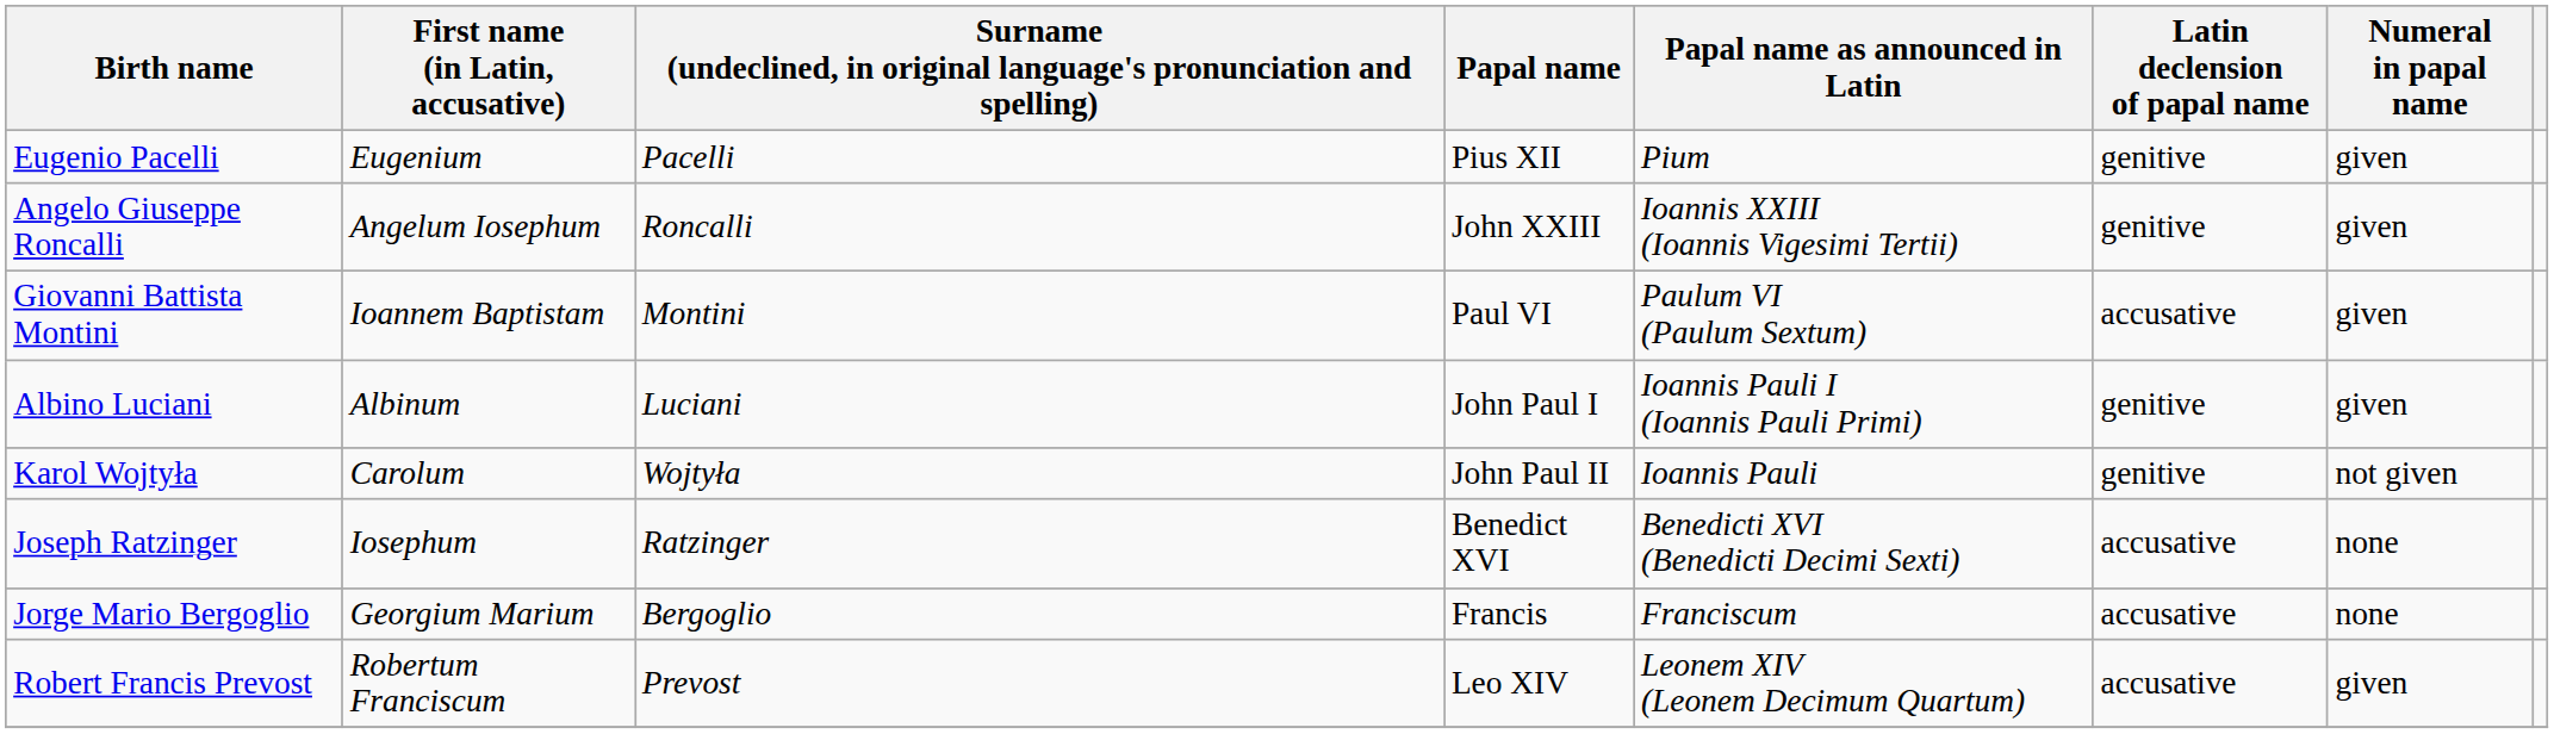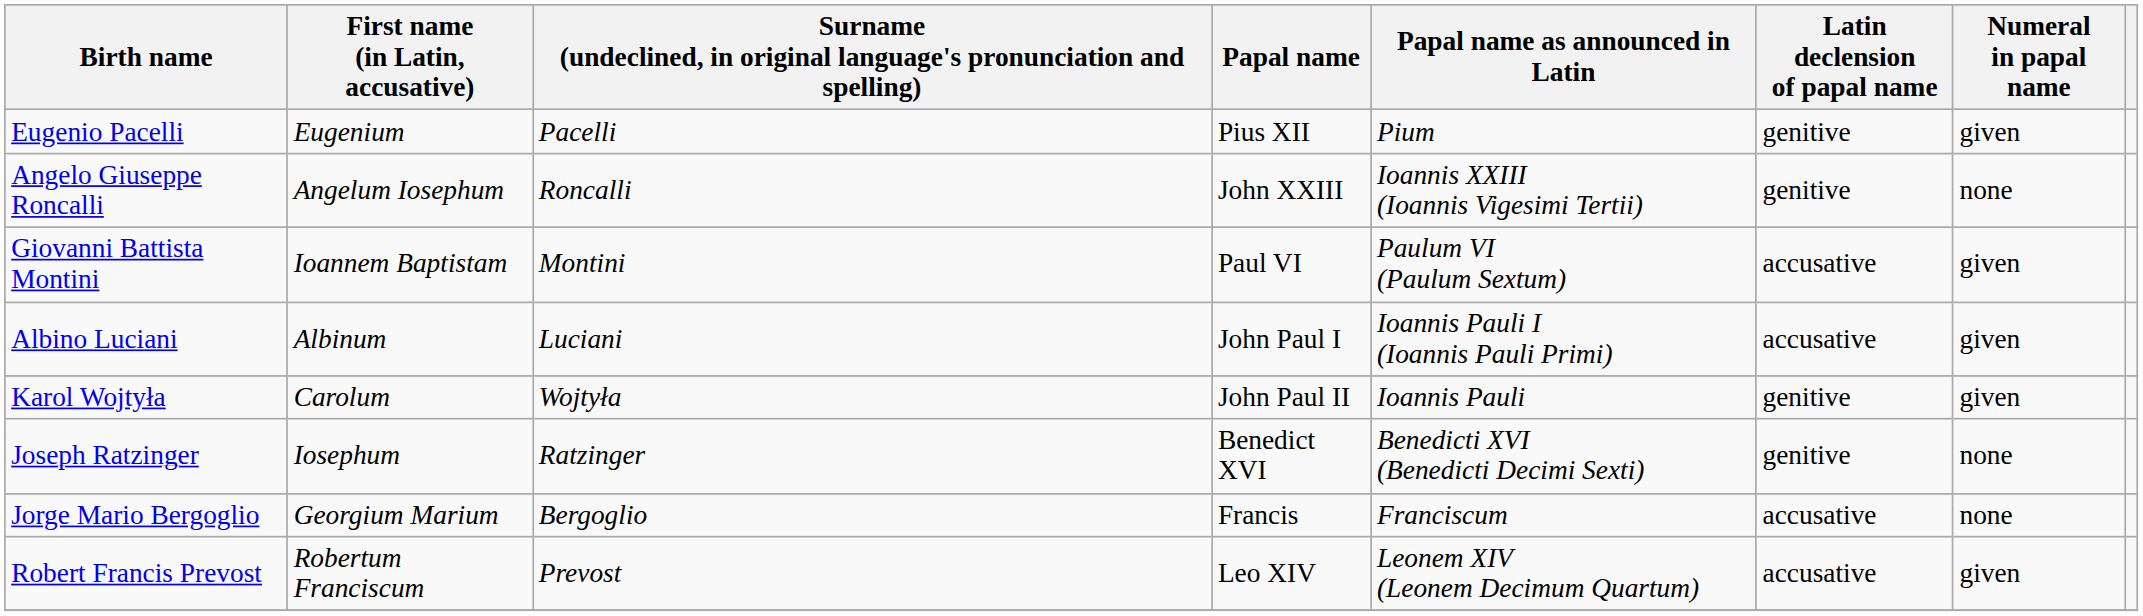Angelo Giuseppe Roncalli | Numeral in papal name: given -> none
Albino Luciani | Latin declension of papal name: genitive -> accusative
Karol Wojtyła | Numeral in papal name: not given -> given
Joseph Ratzinger | Latin declension of papal name: accusative -> genitive
